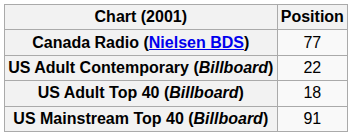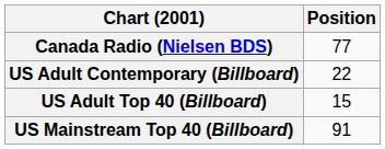US Adult Top 40 (Billboard) | Position: 18 -> 15
